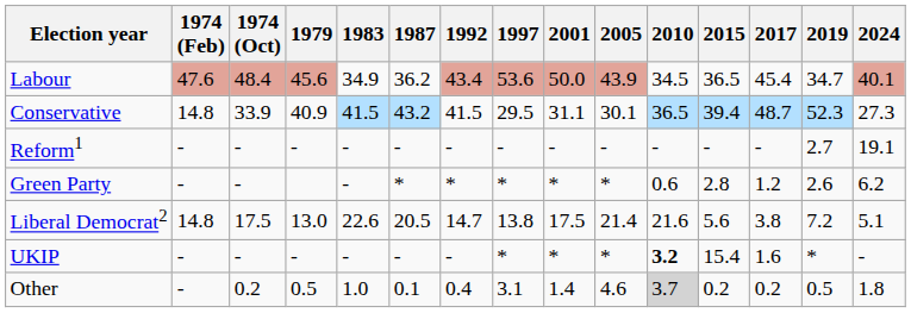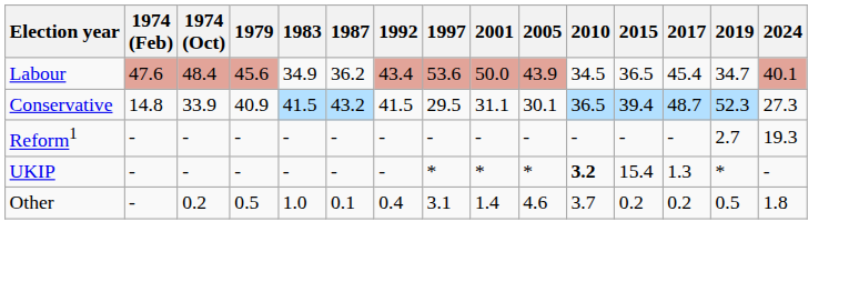Reform1 | 2024: 19.1 -> 19.3
- row: Green Party | - | - | - | * | * | * | * | * | 0.6 | 2.8 | 1.2 | 2.6 | 6.2
- row: Liberal Democrat2 | 14.8 | 17.5 | 13.0 | 22.6 | 20.5 | 14.7 | 13.8 | 17.5 | 21.4 | 21.6 | 5.6 | 3.8 | 7.2 | 5.1
UKIP | 2017: 1.6 -> 1.3
Other | 2010: lightgrey background -> no background
